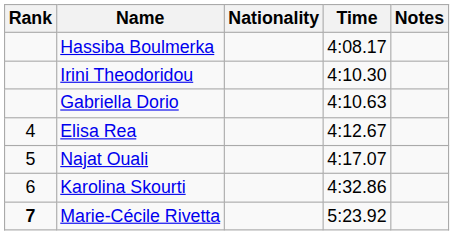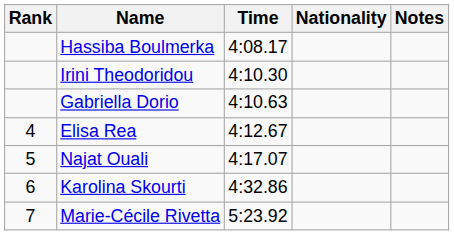columns swapped: Nationality <-> Time
Marie-Cécile Rivetta | Rank: bold -> normal
